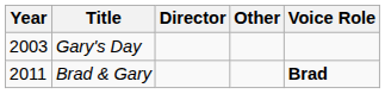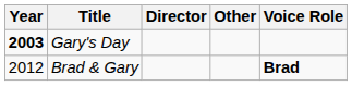Gary's Day | Year: normal -> bold
Brad & Gary | Year: 2011 -> 2012
